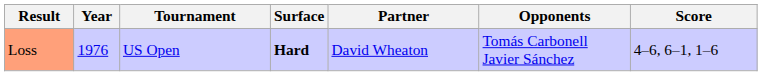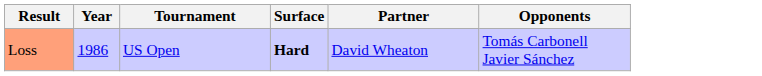- column: Score | 4–6, 6–1, 1–6
Loss | Year: 1976 -> 1986
